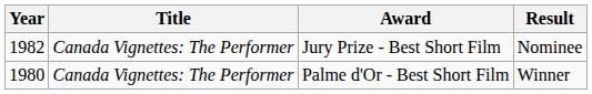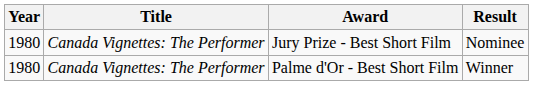Jury Prize - Best Short Film | Year: 1982 -> 1980
